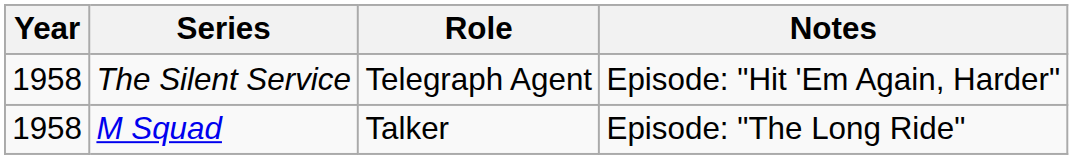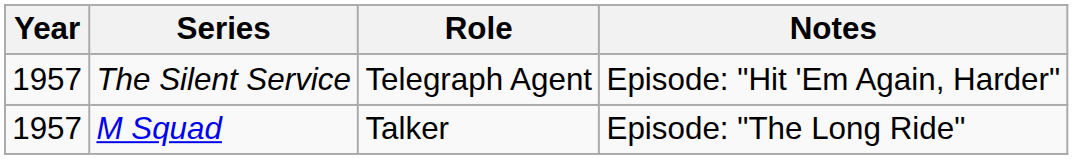The Silent Service | Year: 1958 -> 1957
M Squad | Year: 1958 -> 1957
